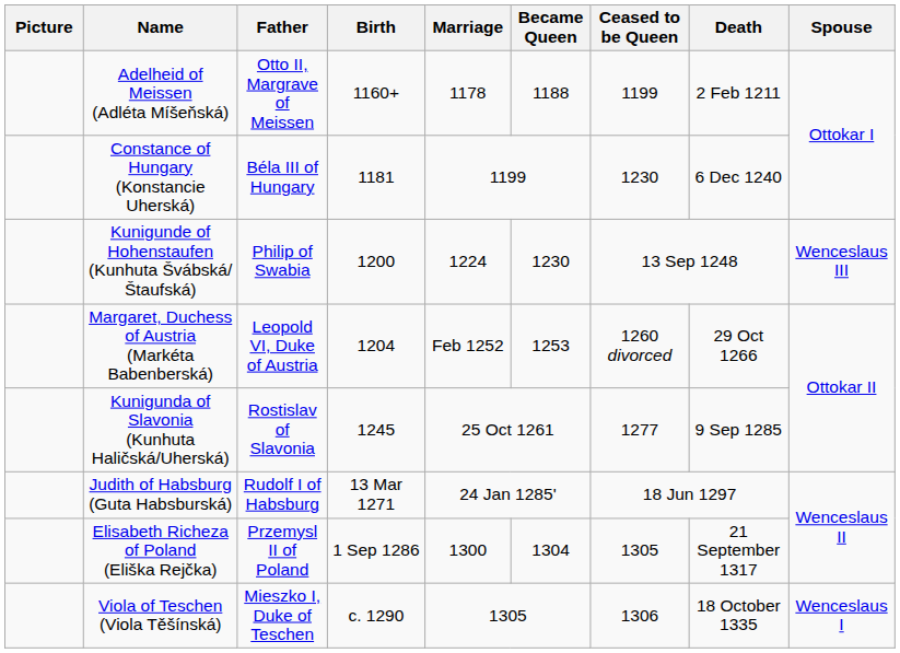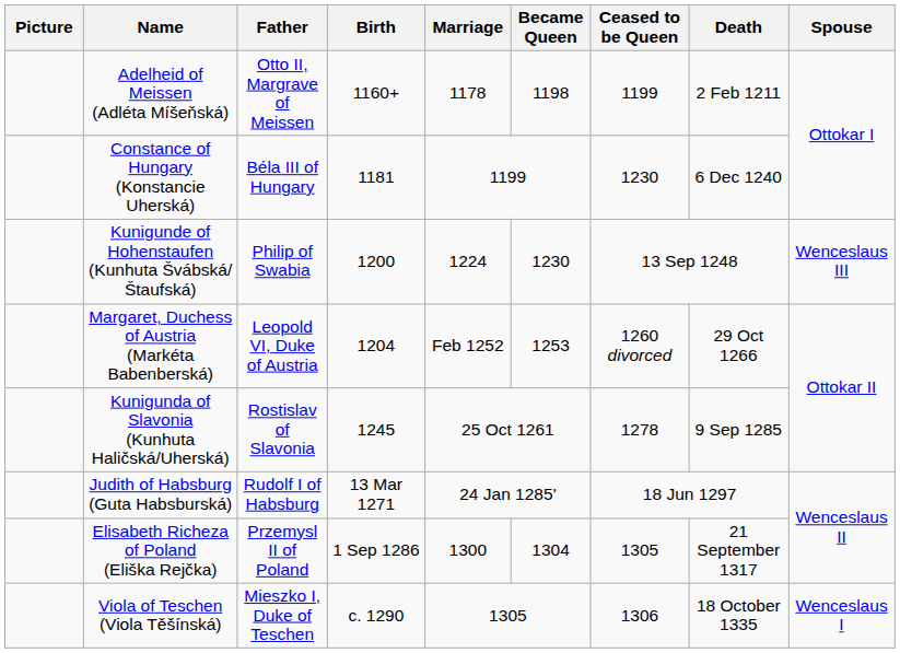Adelheid of Meissen (Adléta Míšeňská) | Became Queen: 1188 -> 1198
Kunigunda of Slavonia (Kunhuta Haličská/Uherská) | Ceased to be Queen: 1277 -> 1278
